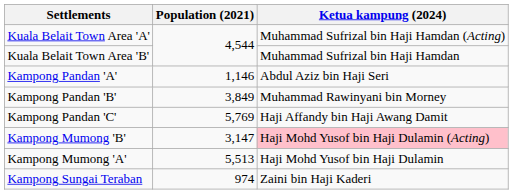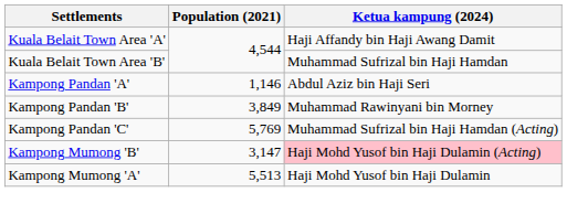Kuala Belait Town Area 'A' | Ketua kampung (2024): Muhammad Sufrizal bin Haji Hamdan (Acting) -> Haji Affandy bin Haji Awang Damit
Kampong Pandan 'C' | Ketua kampung (2024): Haji Affandy bin Haji Awang Damit -> Muhammad Sufrizal bin Haji Hamdan (Acting)
- row: Kampong Sungai Teraban | 974 | Zaini bin Haji Kaderi
